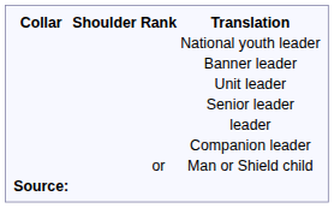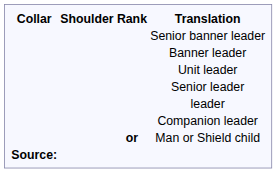- row: National youth leader
+ row: Senior banner leader
Man or Shield child | Rank: normal -> bold
